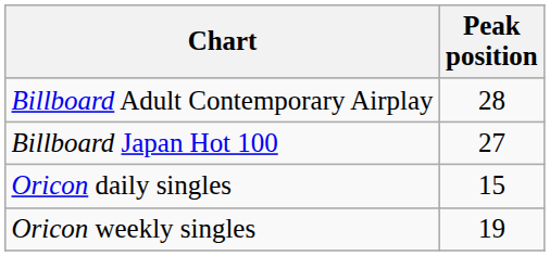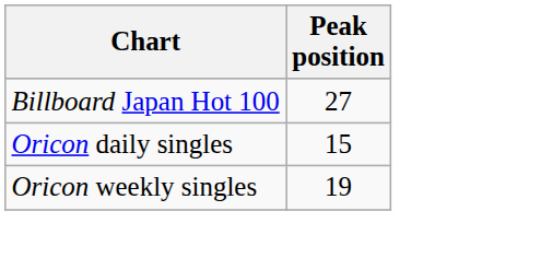- row: Billboard Adult Contemporary Airplay | 28
